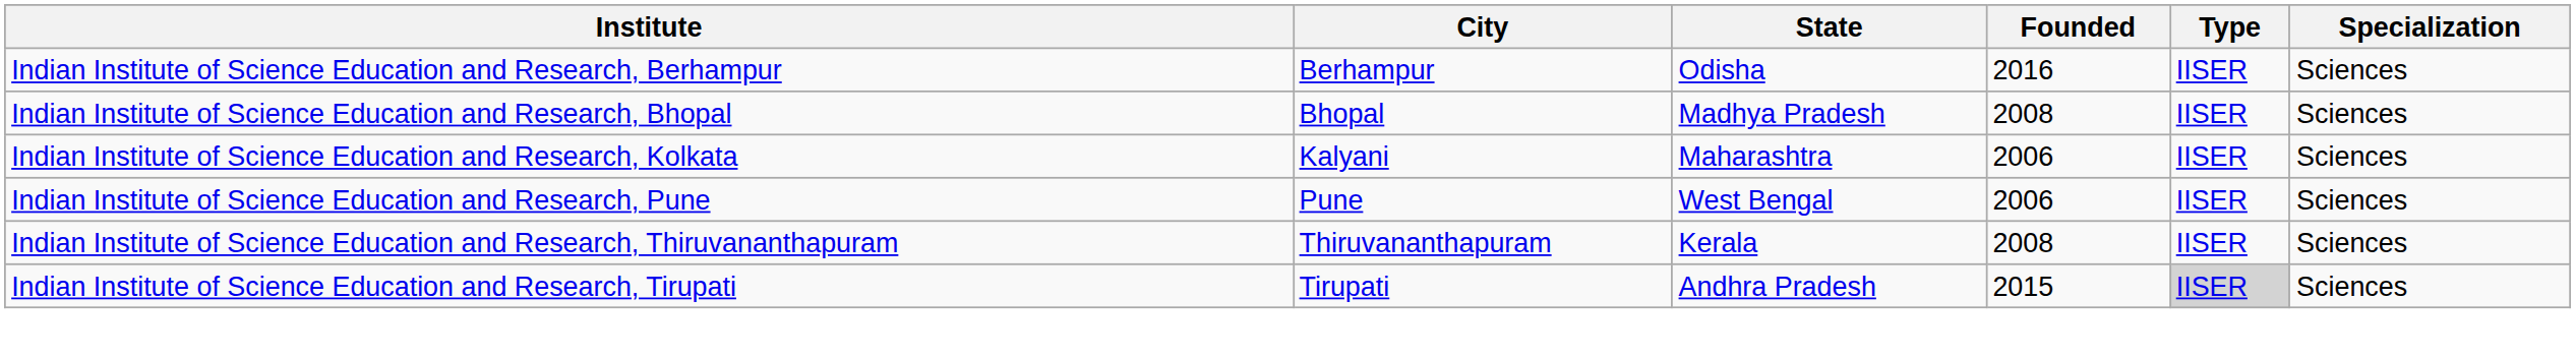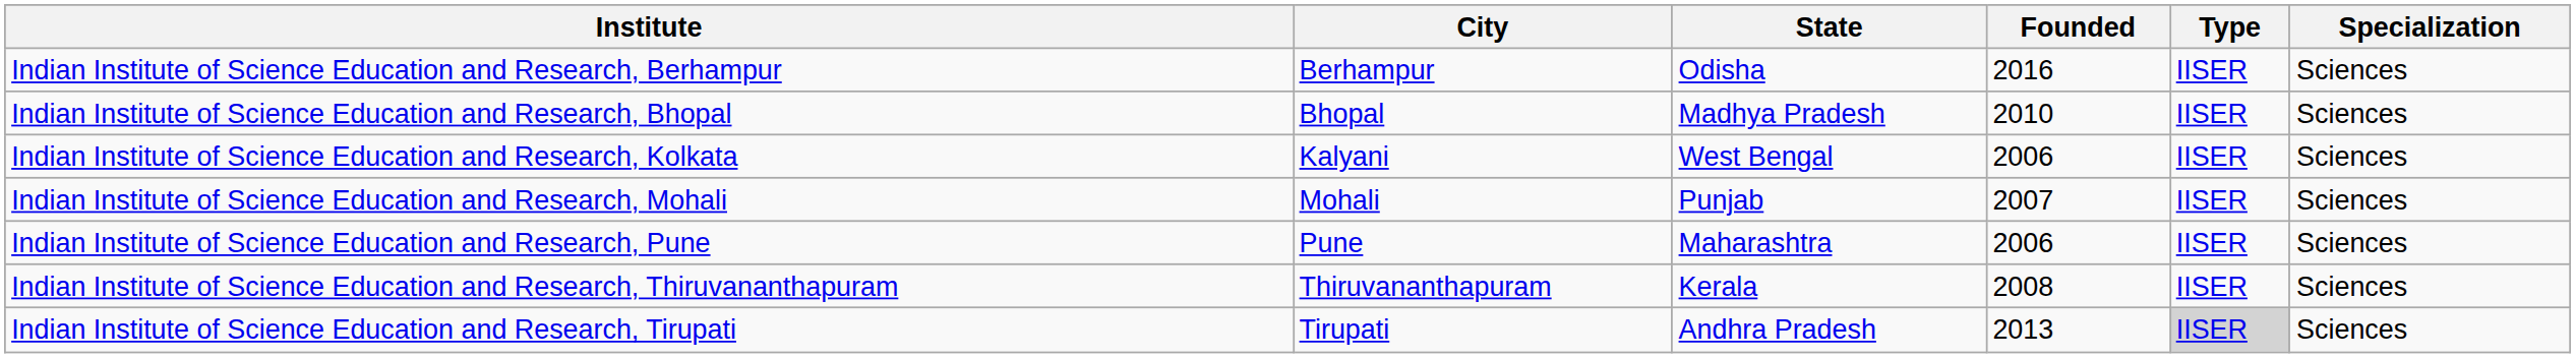Indian Institute of Science Education and Research, Bhopal | Founded: 2008 -> 2010
Indian Institute of Science Education and Research, Kolkata | State: Maharashtra -> West Bengal
+ row: Indian Institute of Science Education and Research, Mohali | Mohali | Punjab | 2007 | IISER | Sciences
Indian Institute of Science Education and Research, Pune | State: West Bengal -> Maharashtra
Indian Institute of Science Education and Research, Tirupati | Founded: 2015 -> 2013
